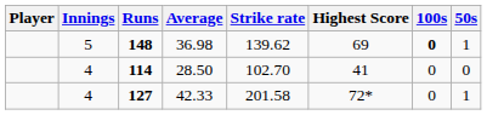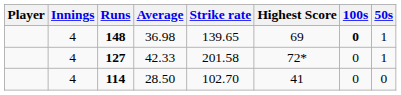148 | Innings: 5 -> 4
148 | Strike rate: 139.62 -> 139.65
rows swapped: 127 <-> 114
